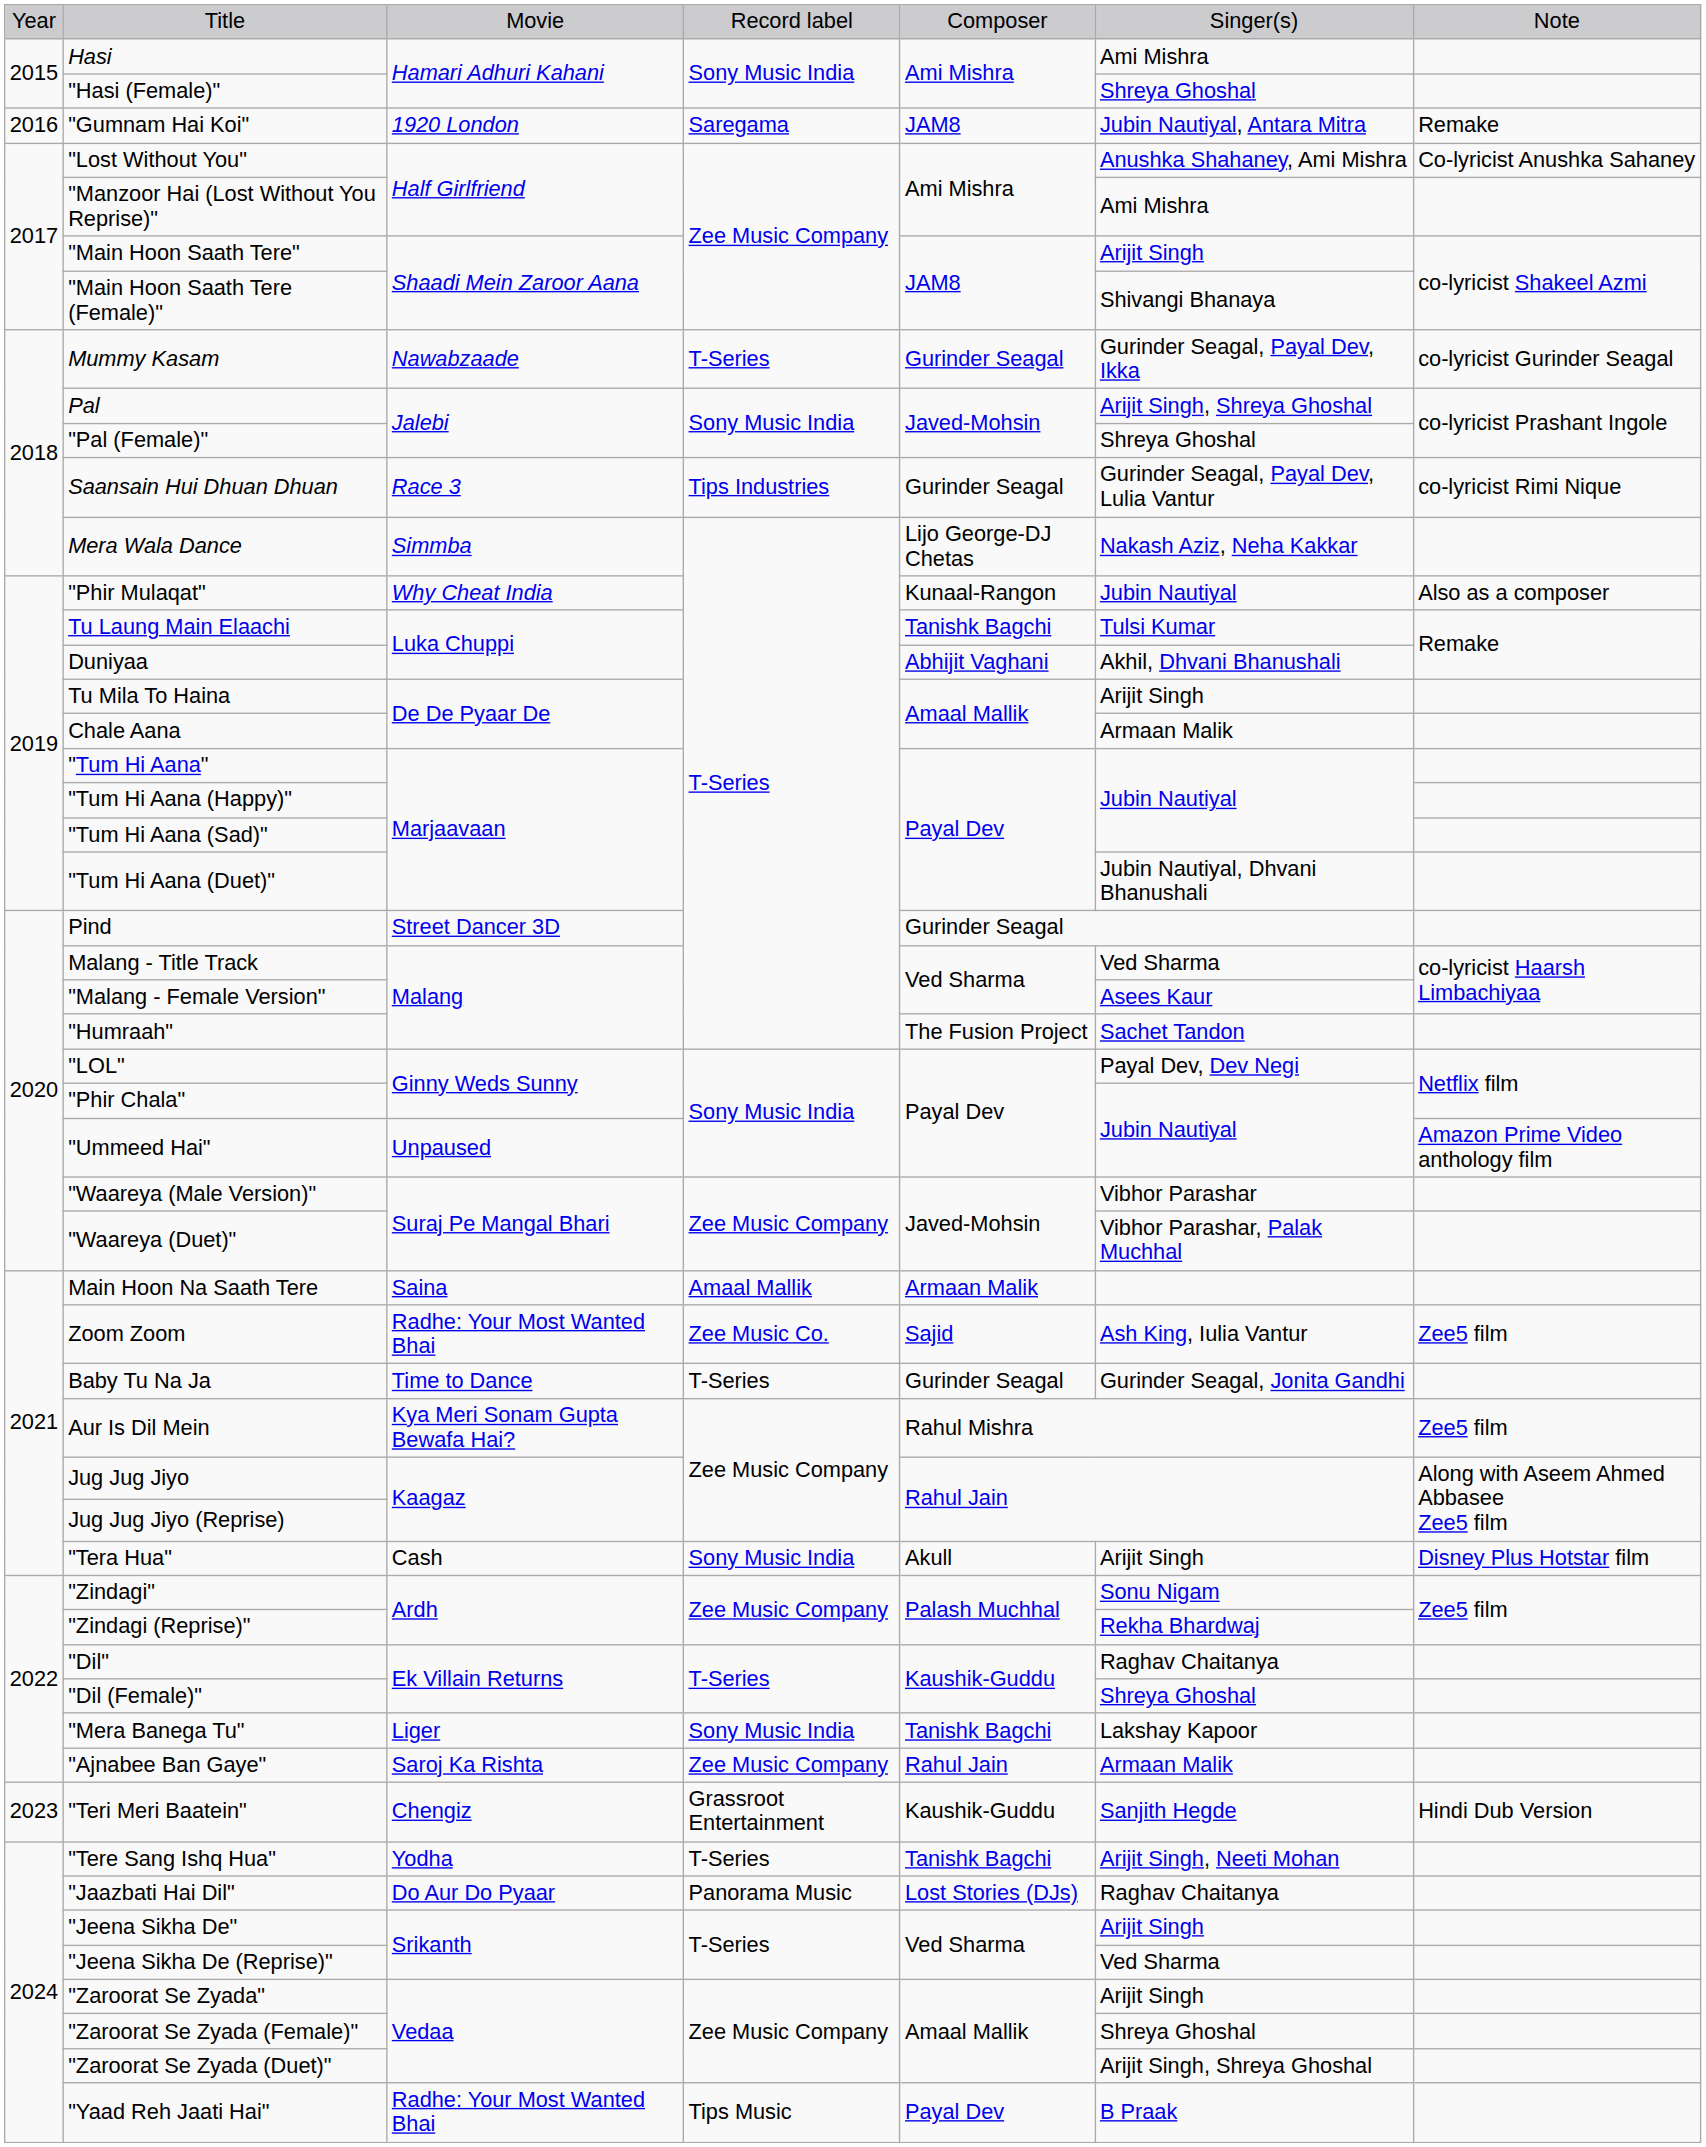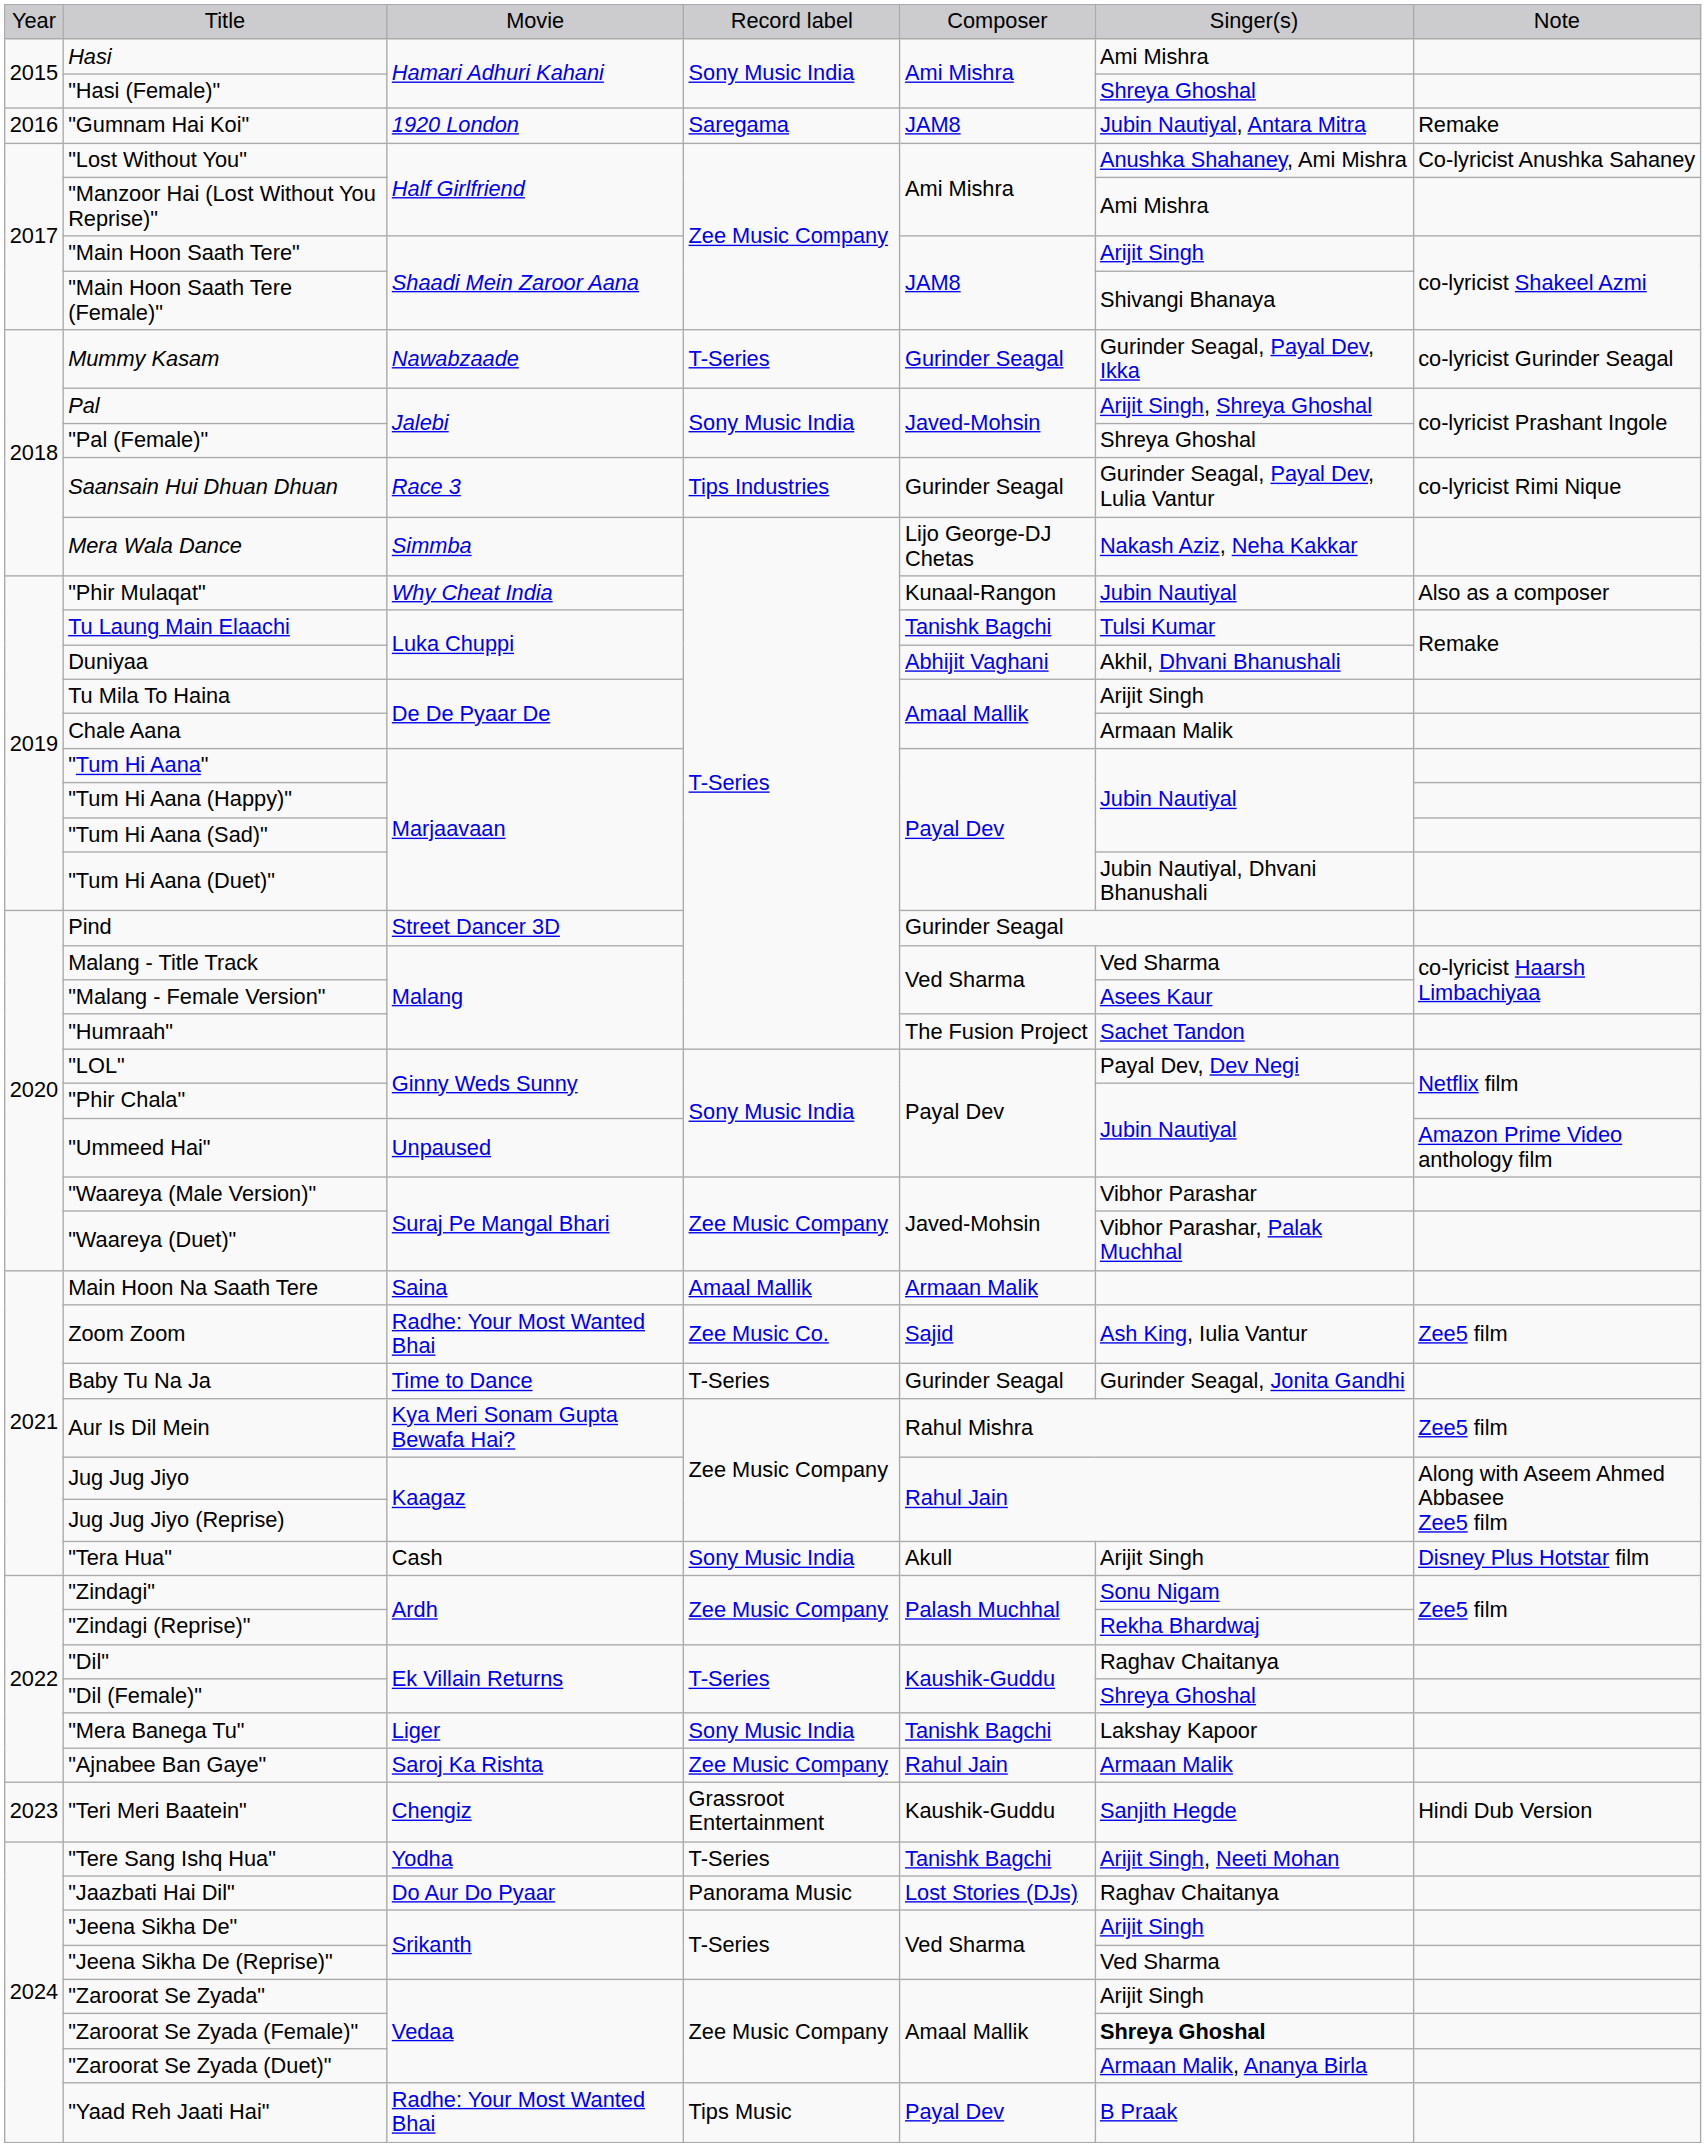"Zaroorat Se Zyada (Female)" | column 6: normal -> bold
"Zaroorat Se Zyada (Duet)" | column 6: Arijit Singh, Shreya Ghoshal -> Armaan Malik, Ananya Birla
